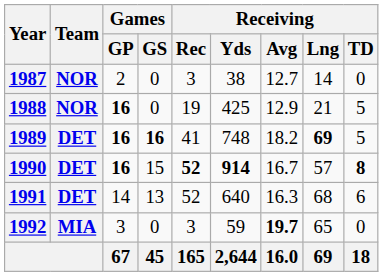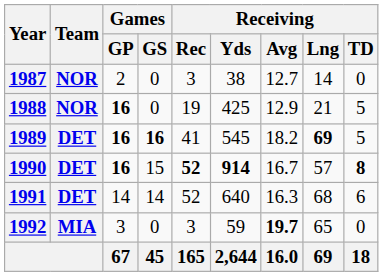1989 | Receiving / Yds: 748 -> 545
1991 | Games / GS: 13 -> 14
